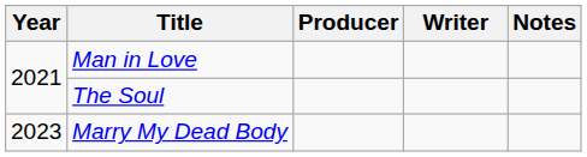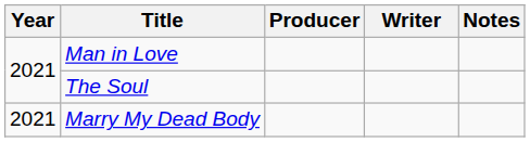Marry My Dead Body | Year: 2023 -> 2021
